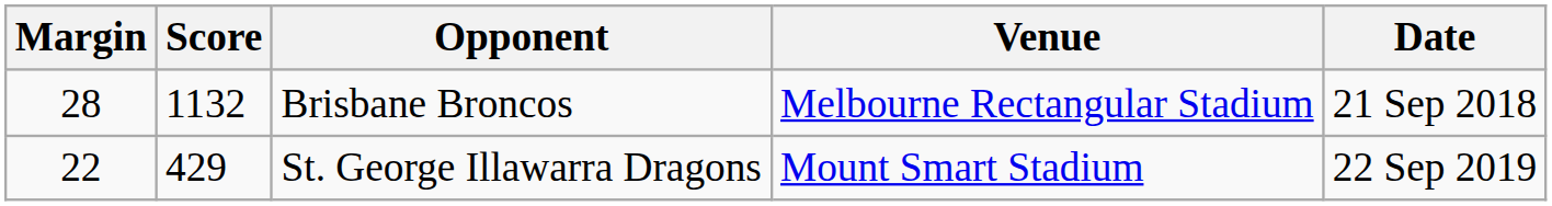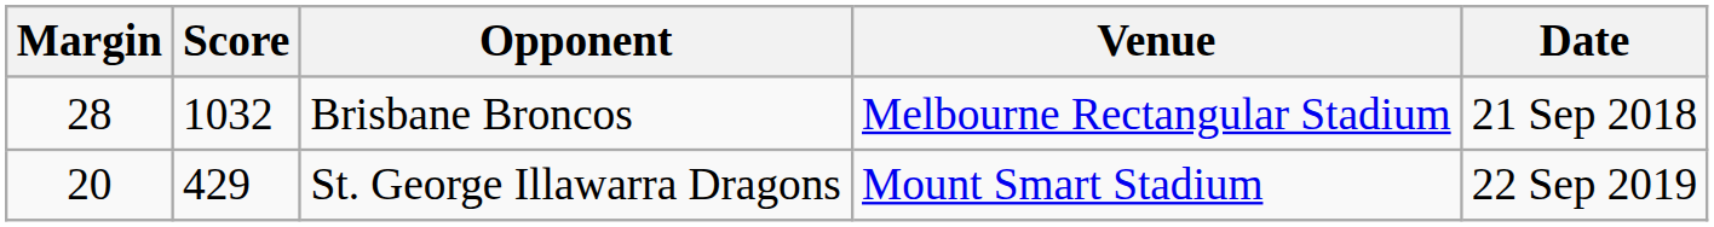Brisbane Broncos | Score: 1132 -> 1032
St. George Illawarra Dragons | Margin: 22 -> 20
